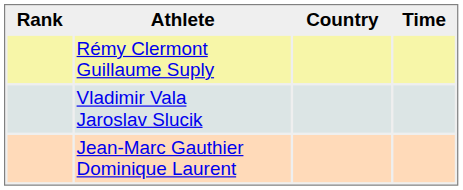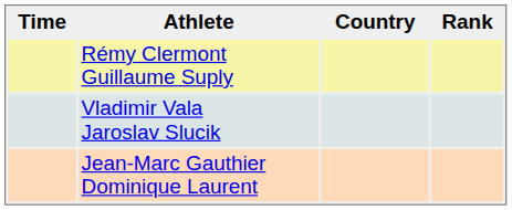columns swapped: Rank <-> Time
